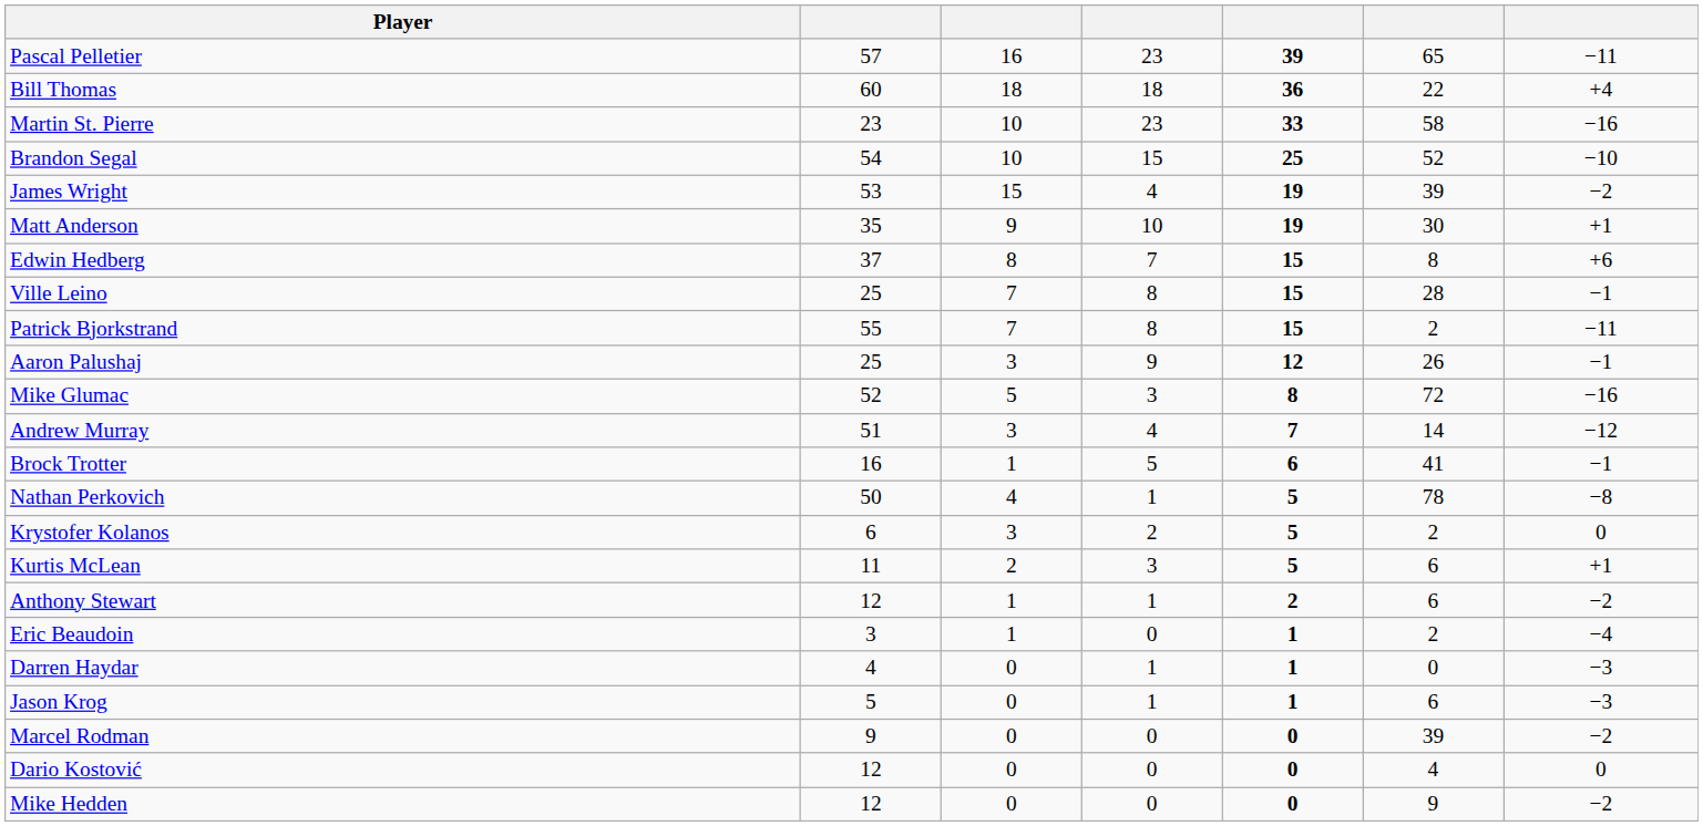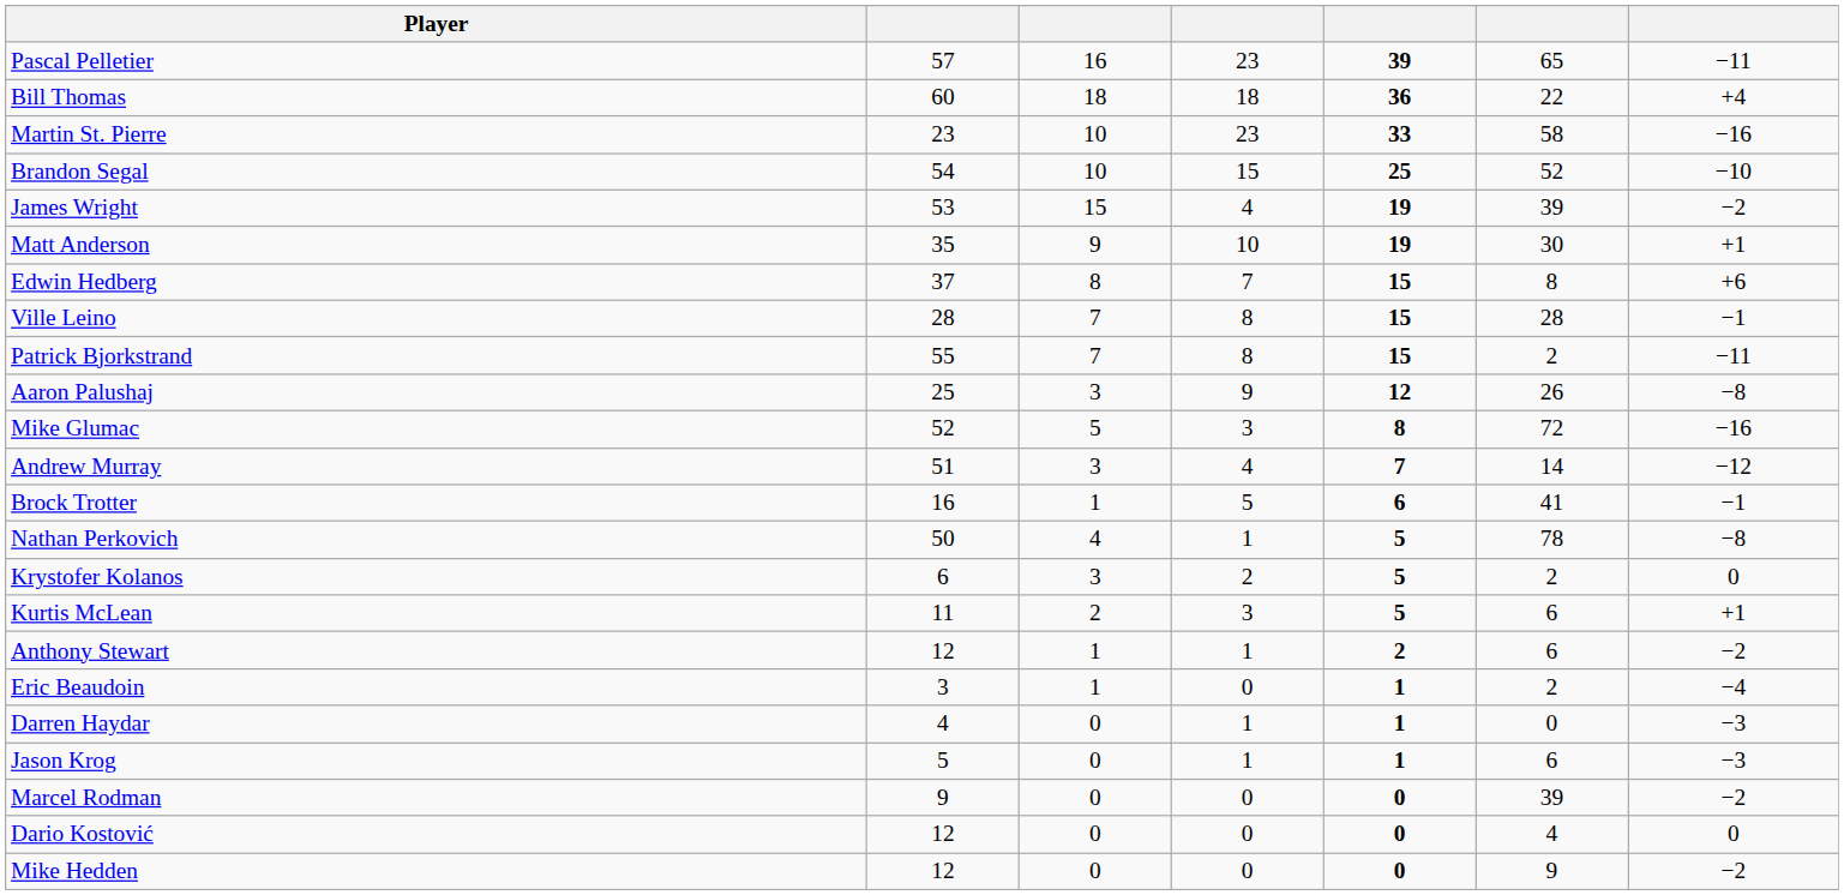Ville Leino | column 2: 25 -> 28
Aaron Palushaj | column 7: −1 -> −8
